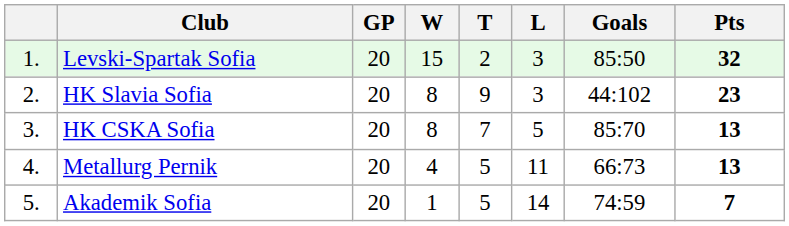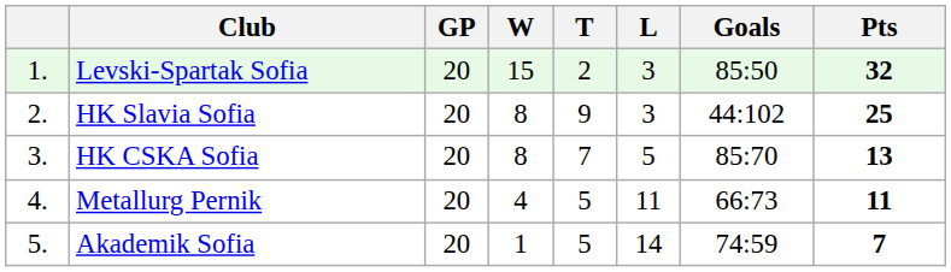HK Slavia Sofia | Pts: 23 -> 25
Metallurg Pernik | Pts: 13 -> 11
